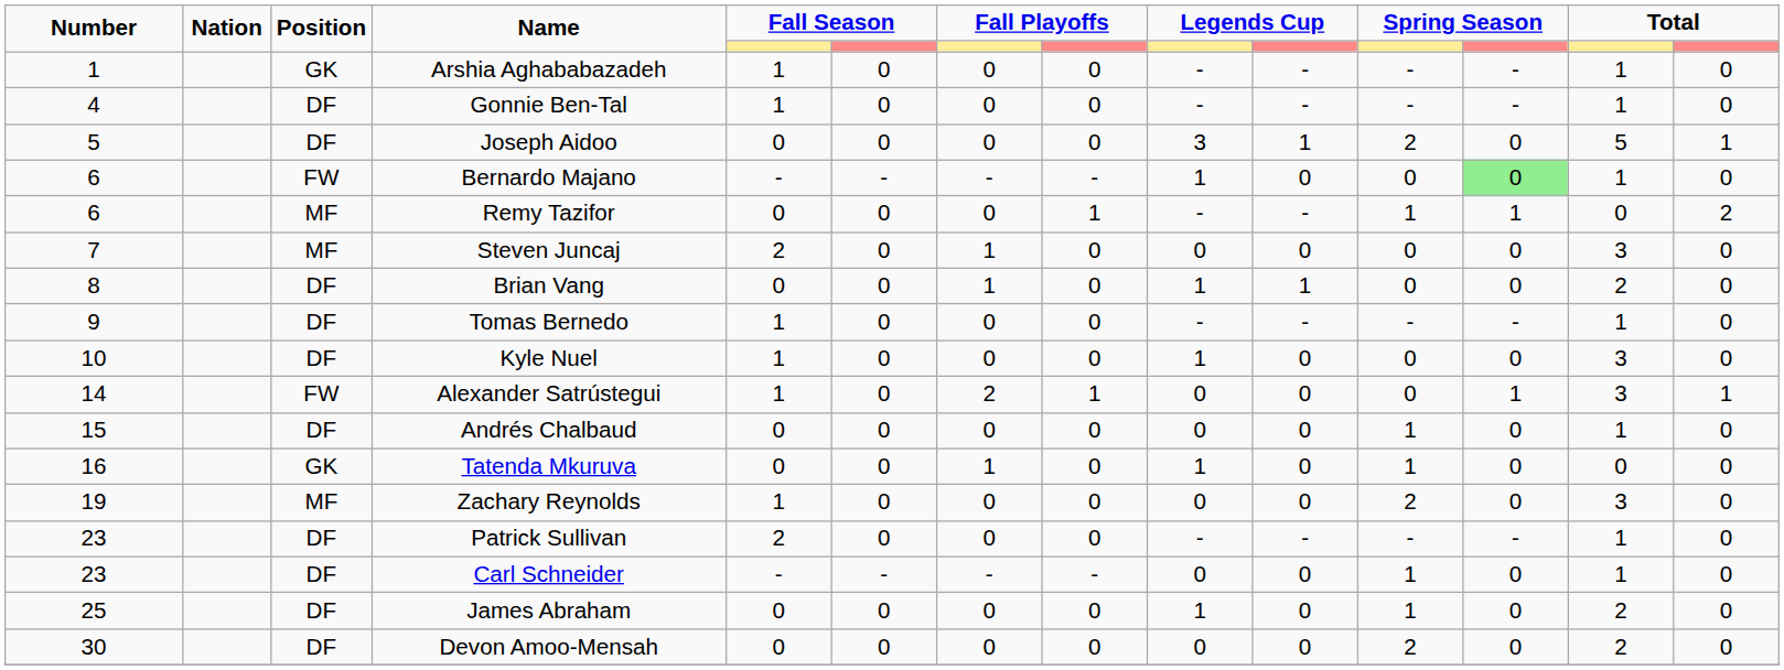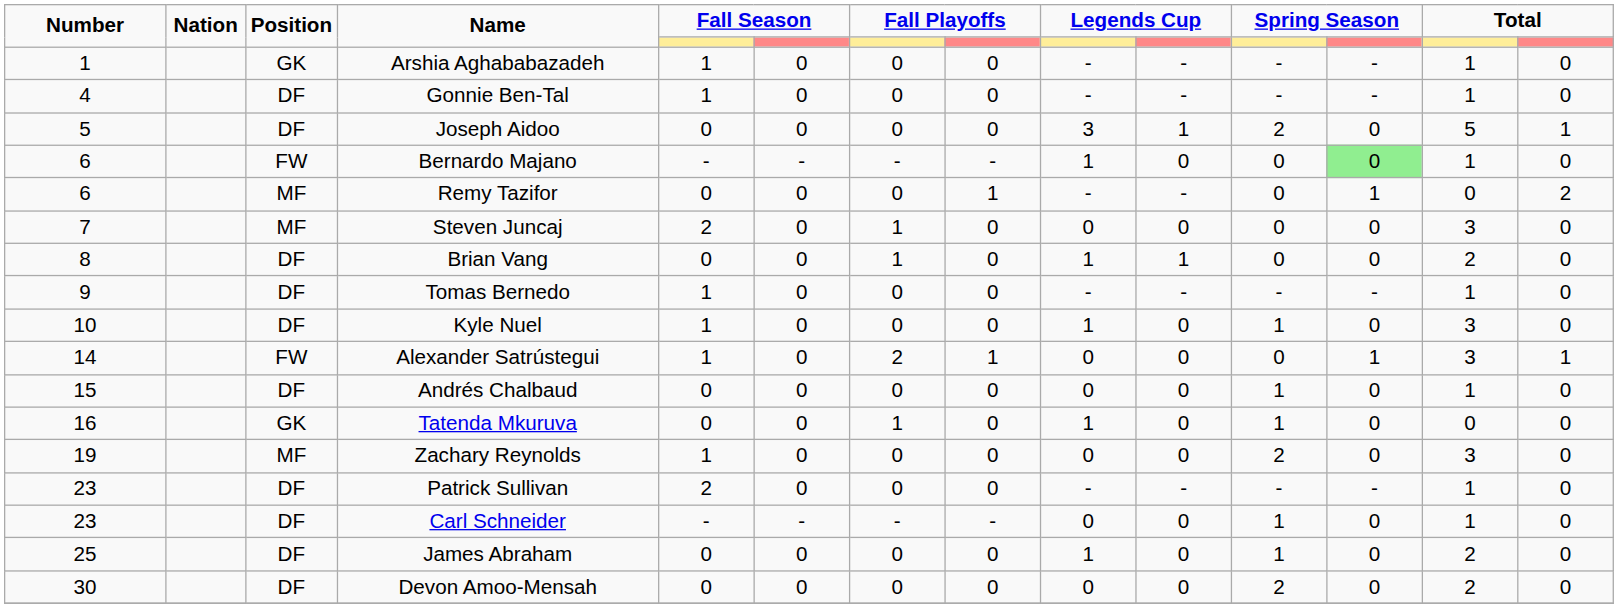Remy Tazifor | column 11: 1 -> 0
Kyle Nuel | column 11: 0 -> 1
